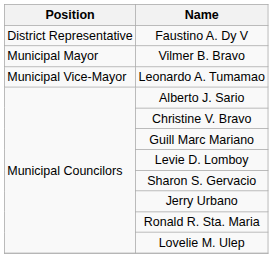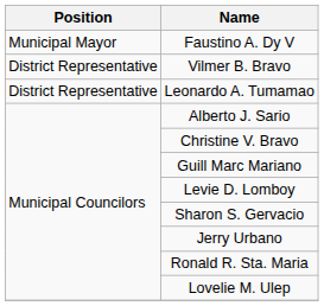Faustino A. Dy V | Position: District Representative -> Municipal Mayor
Vilmer B. Bravo | Position: Municipal Mayor -> District Representative
Leonardo A. Tumamao | Position: Municipal Vice-Mayor -> District Representative
